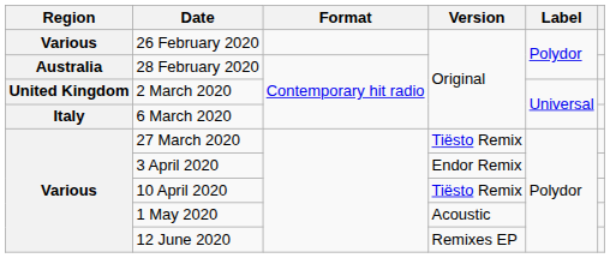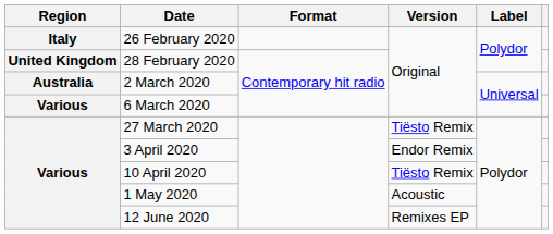26 February 2020 | Region: Various -> Italy
28 February 2020 | Region: Australia -> United Kingdom
2 March 2020 | Region: United Kingdom -> Australia
6 March 2020 | Region: Italy -> Various
